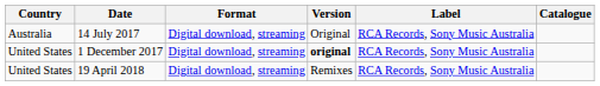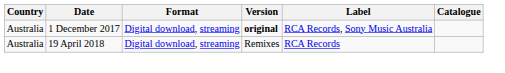- row: Australia | 14 July 2017 | Digital download, streaming | Original | RCA Records, Sony Music Australia
1 December 2017 | Country: United States -> Australia
19 April 2018 | Country: United States -> Australia
19 April 2018 | Label: RCA Records, Sony Music Australia -> RCA Records
